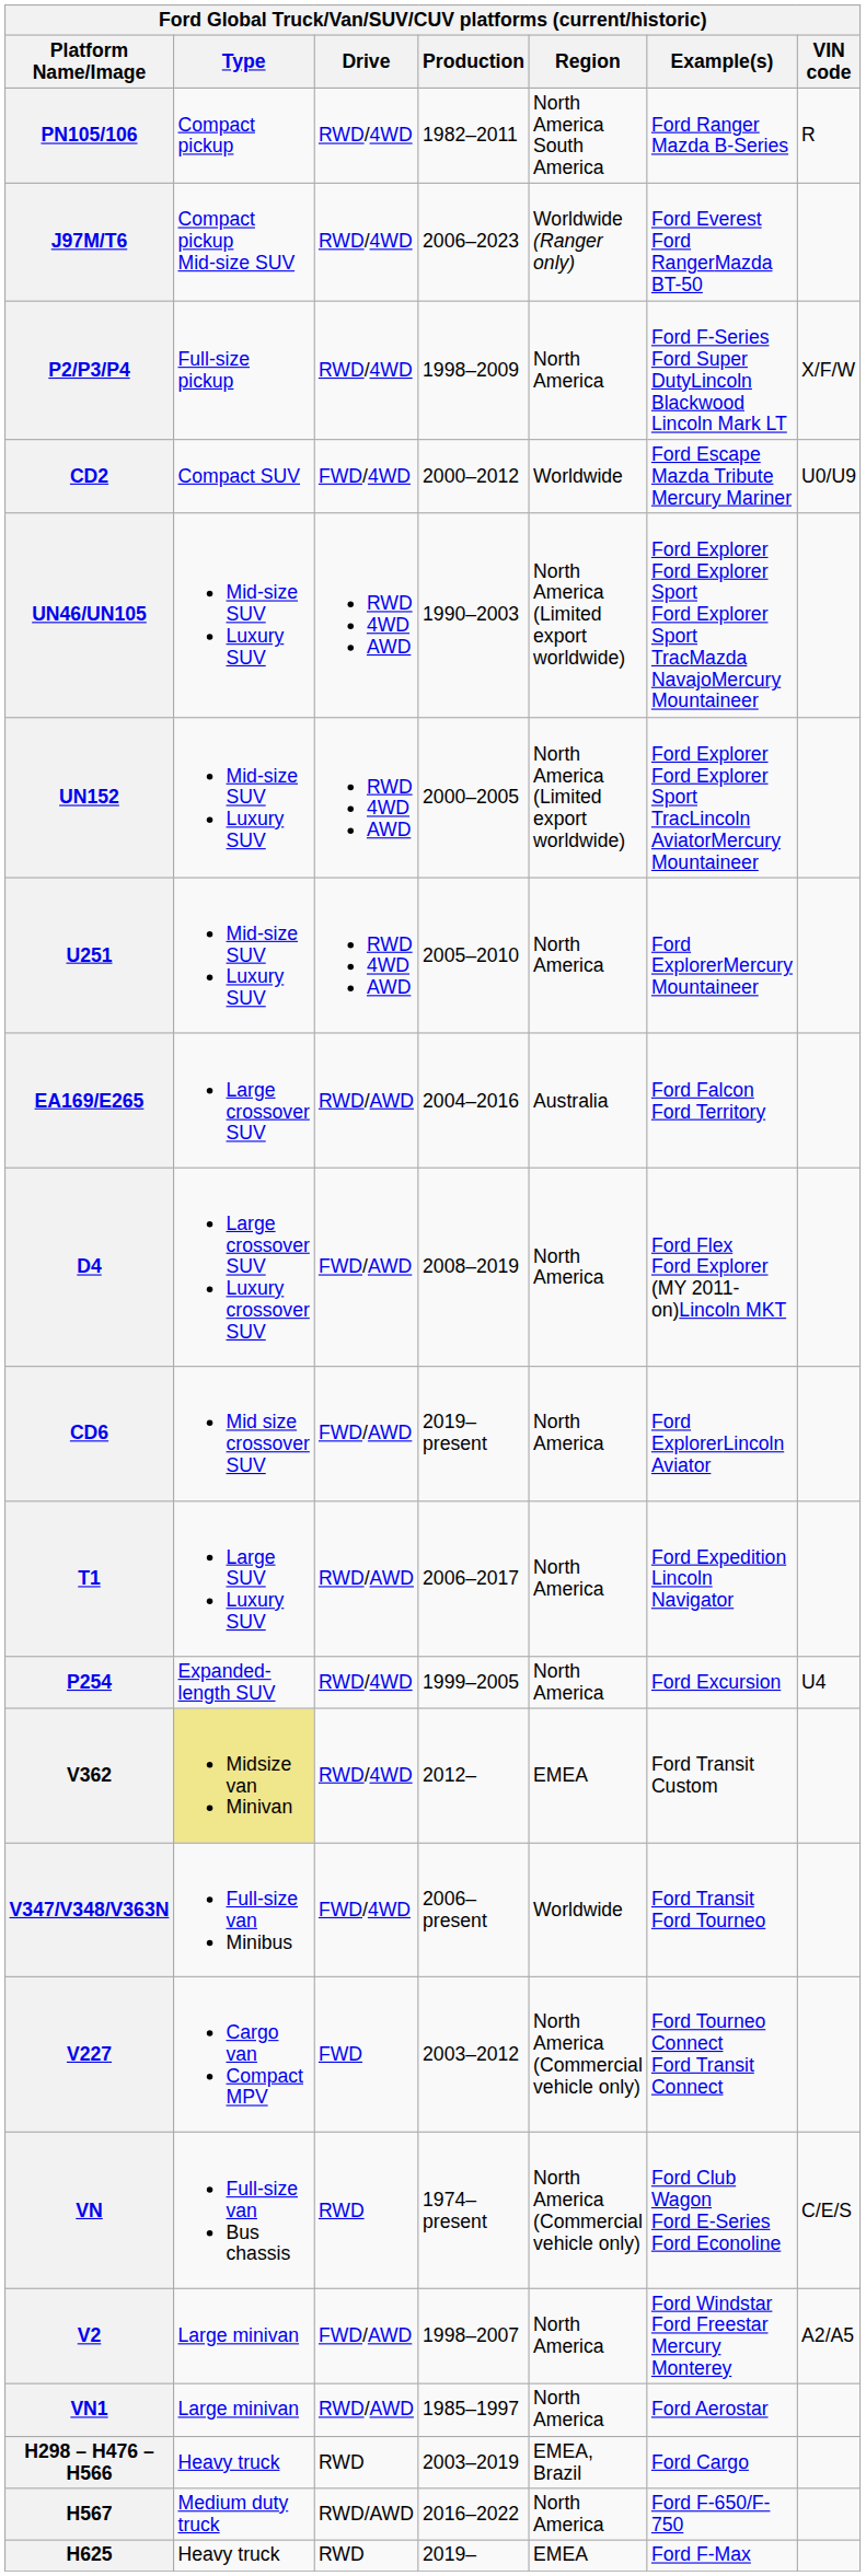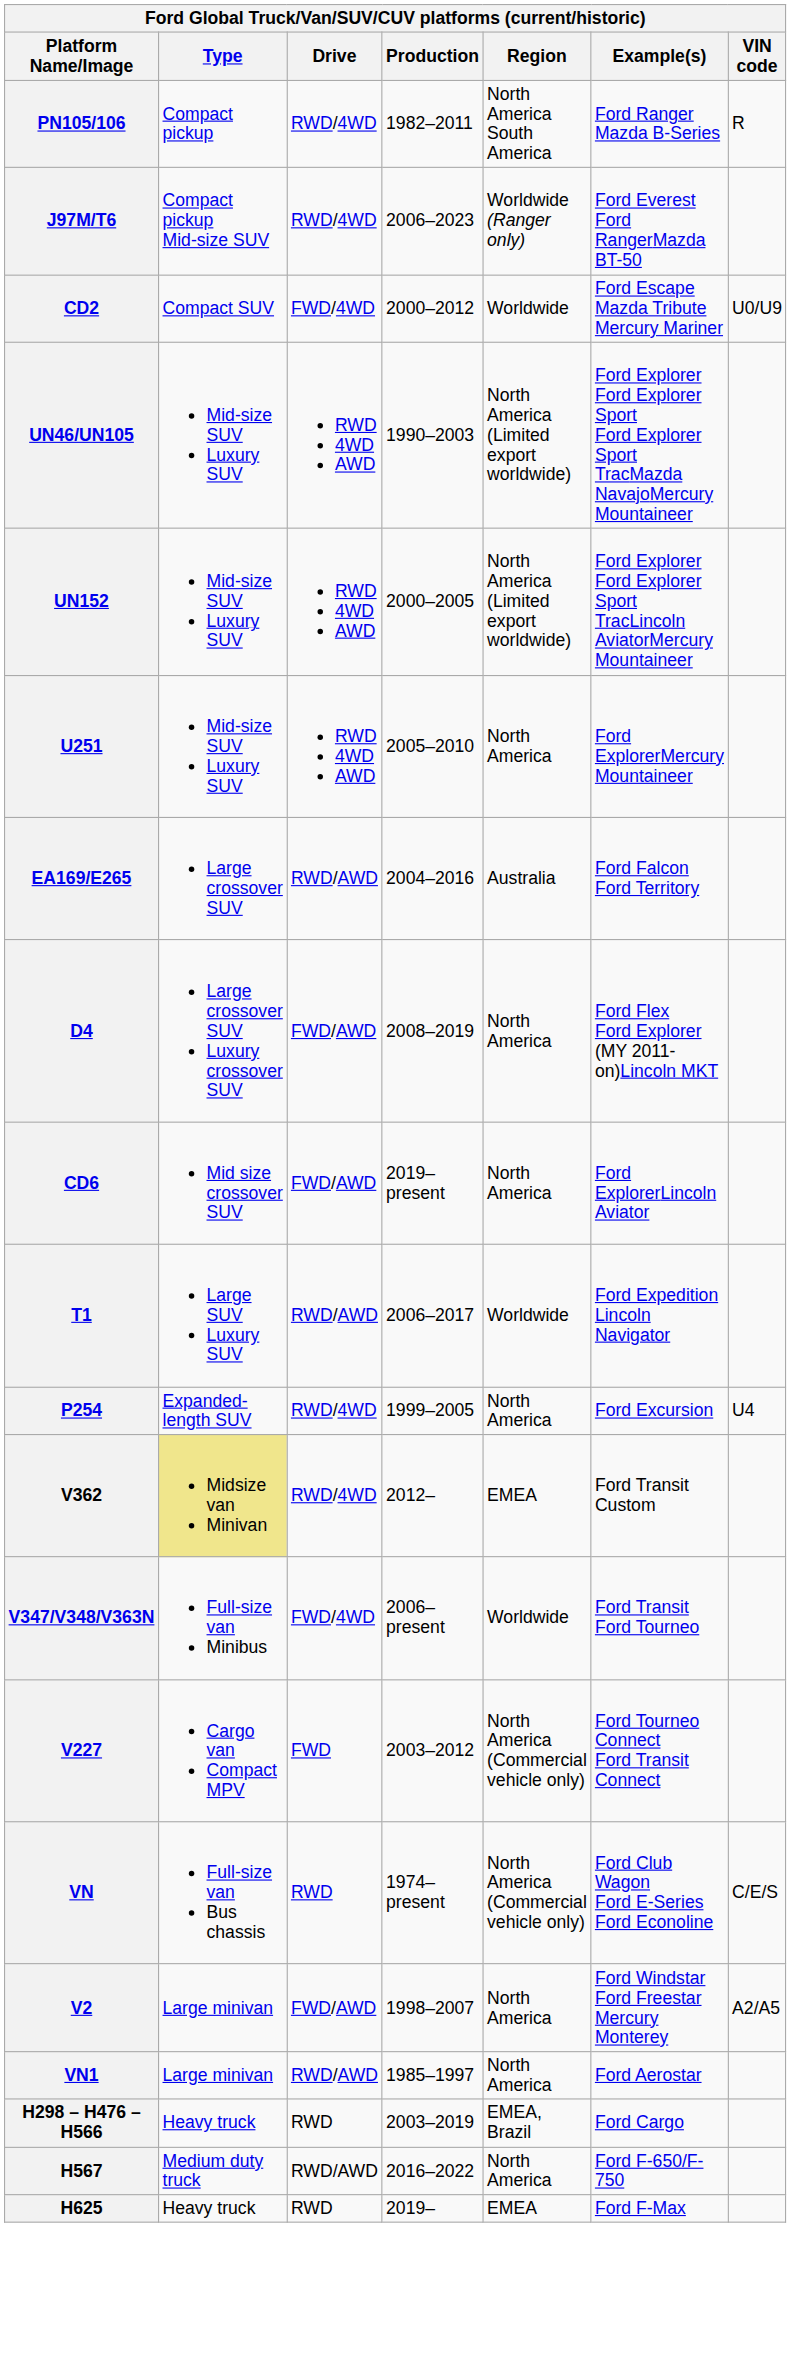- row: P2/P3/P4 | Full-size pickup | RWD/4WD | 1998–2009 | North America | Ford F-Series Ford Super DutyLincoln Blackwood Lincoln Mark LT | X/F/W
T1 | Region: North America -> Worldwide
